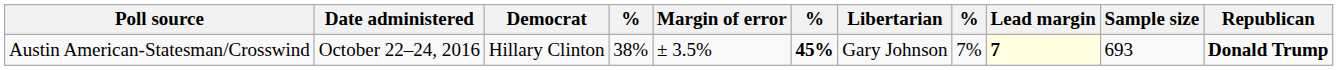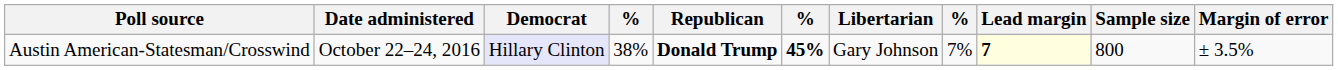columns swapped: Republican <-> Margin of error
Austin American-Statesman/Crosswind | Democrat: no background -> lavender background
Austin American-Statesman/Crosswind | Sample size: 693 -> 800
